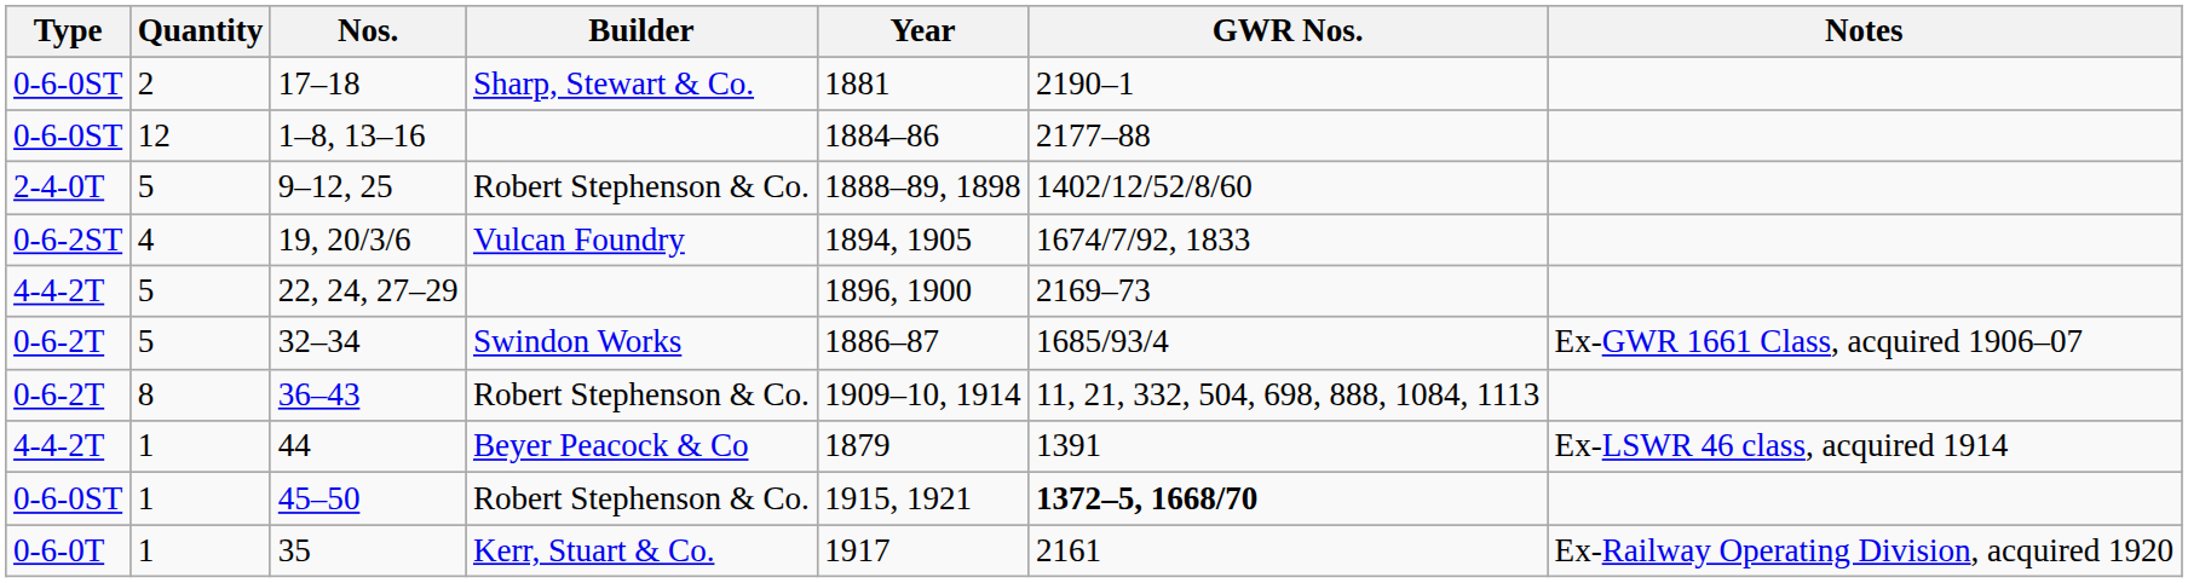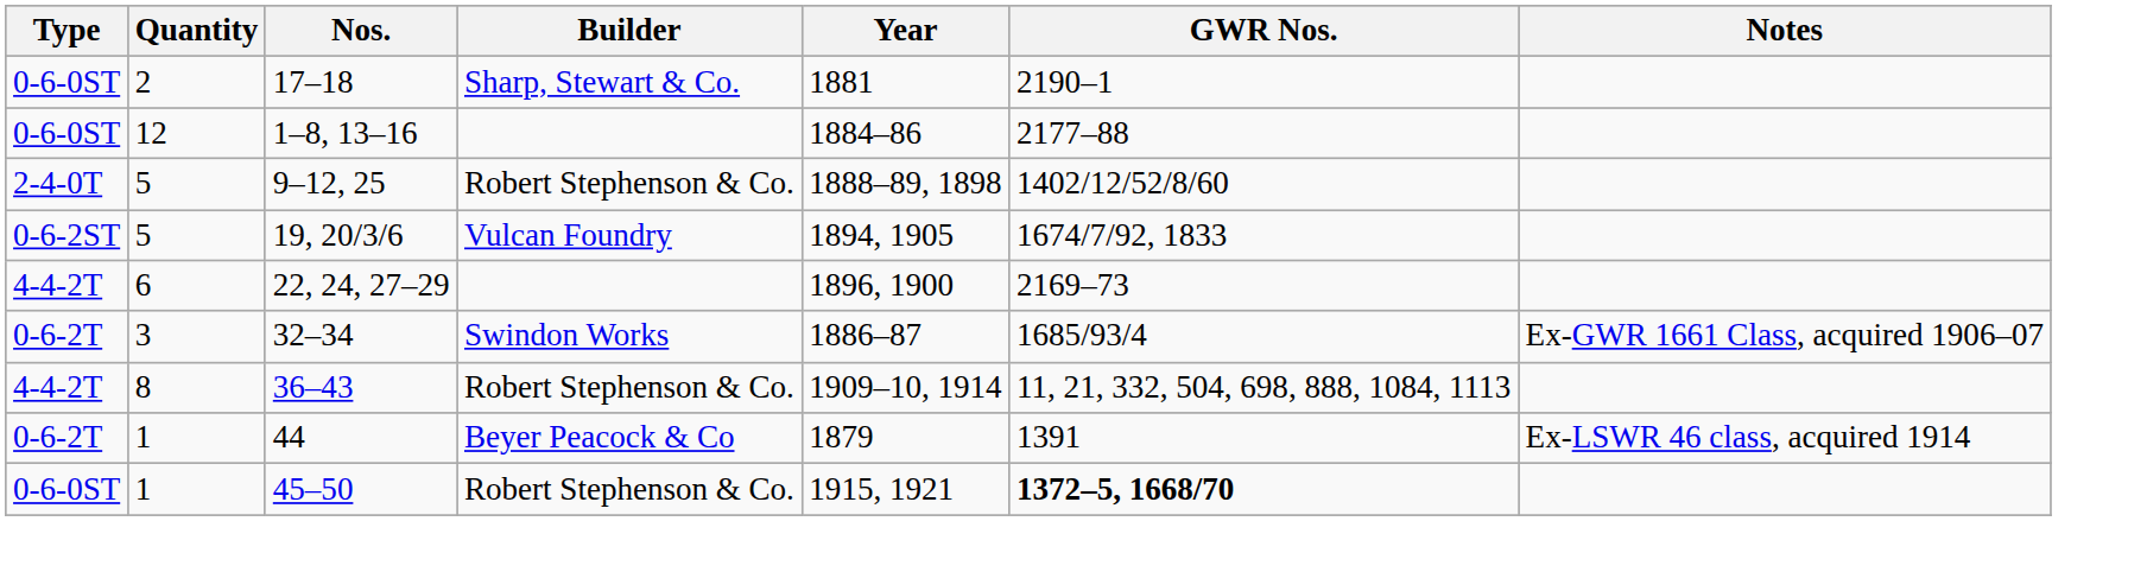19, 20/3/6 | Quantity: 4 -> 5
22, 24, 27–29 | Quantity: 5 -> 6
32–34 | Quantity: 5 -> 3
36–43 | Type: 0-6-2T -> 4-4-2T
44 | Type: 4-4-2T -> 0-6-2T
- row: 0-6-0T | 1 | 35 | Kerr, Stuart & Co. | 1917 | 2161 | Ex-Railway Operating Division, acquired 1920
